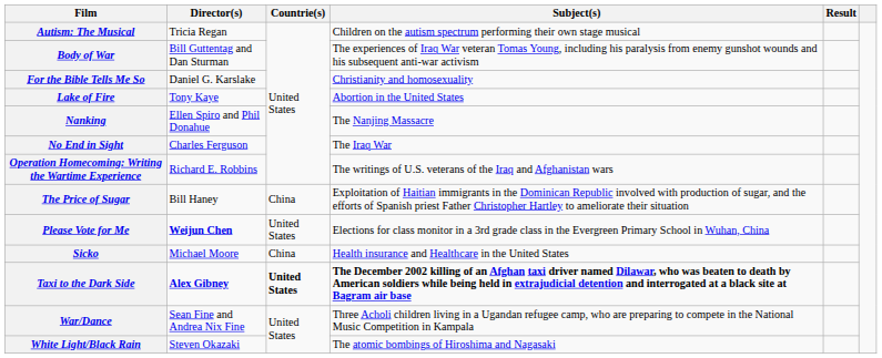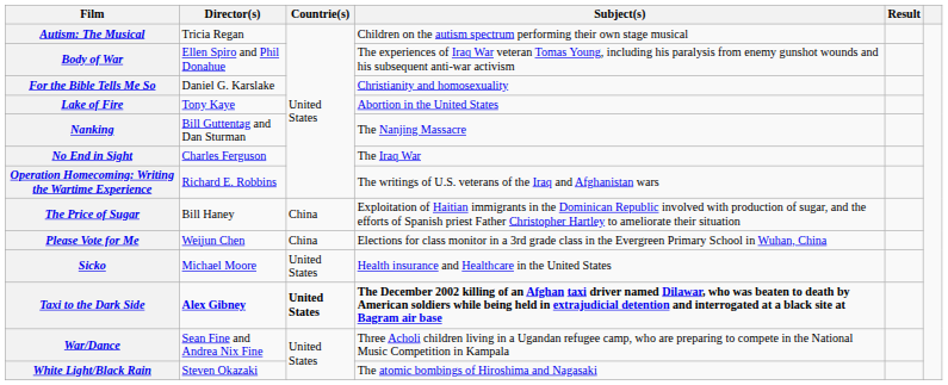Body of War | Director(s): Bill Guttentag and Dan Sturman -> Ellen Spiro and Phil Donahue
Nanking | Director(s): Ellen Spiro and Phil Donahue -> Bill Guttentag and Dan Sturman
Please Vote for Me | Director(s): bold -> normal
Please Vote for Me | Countrie(s): United States -> China
Sicko | Countrie(s): China -> United States
